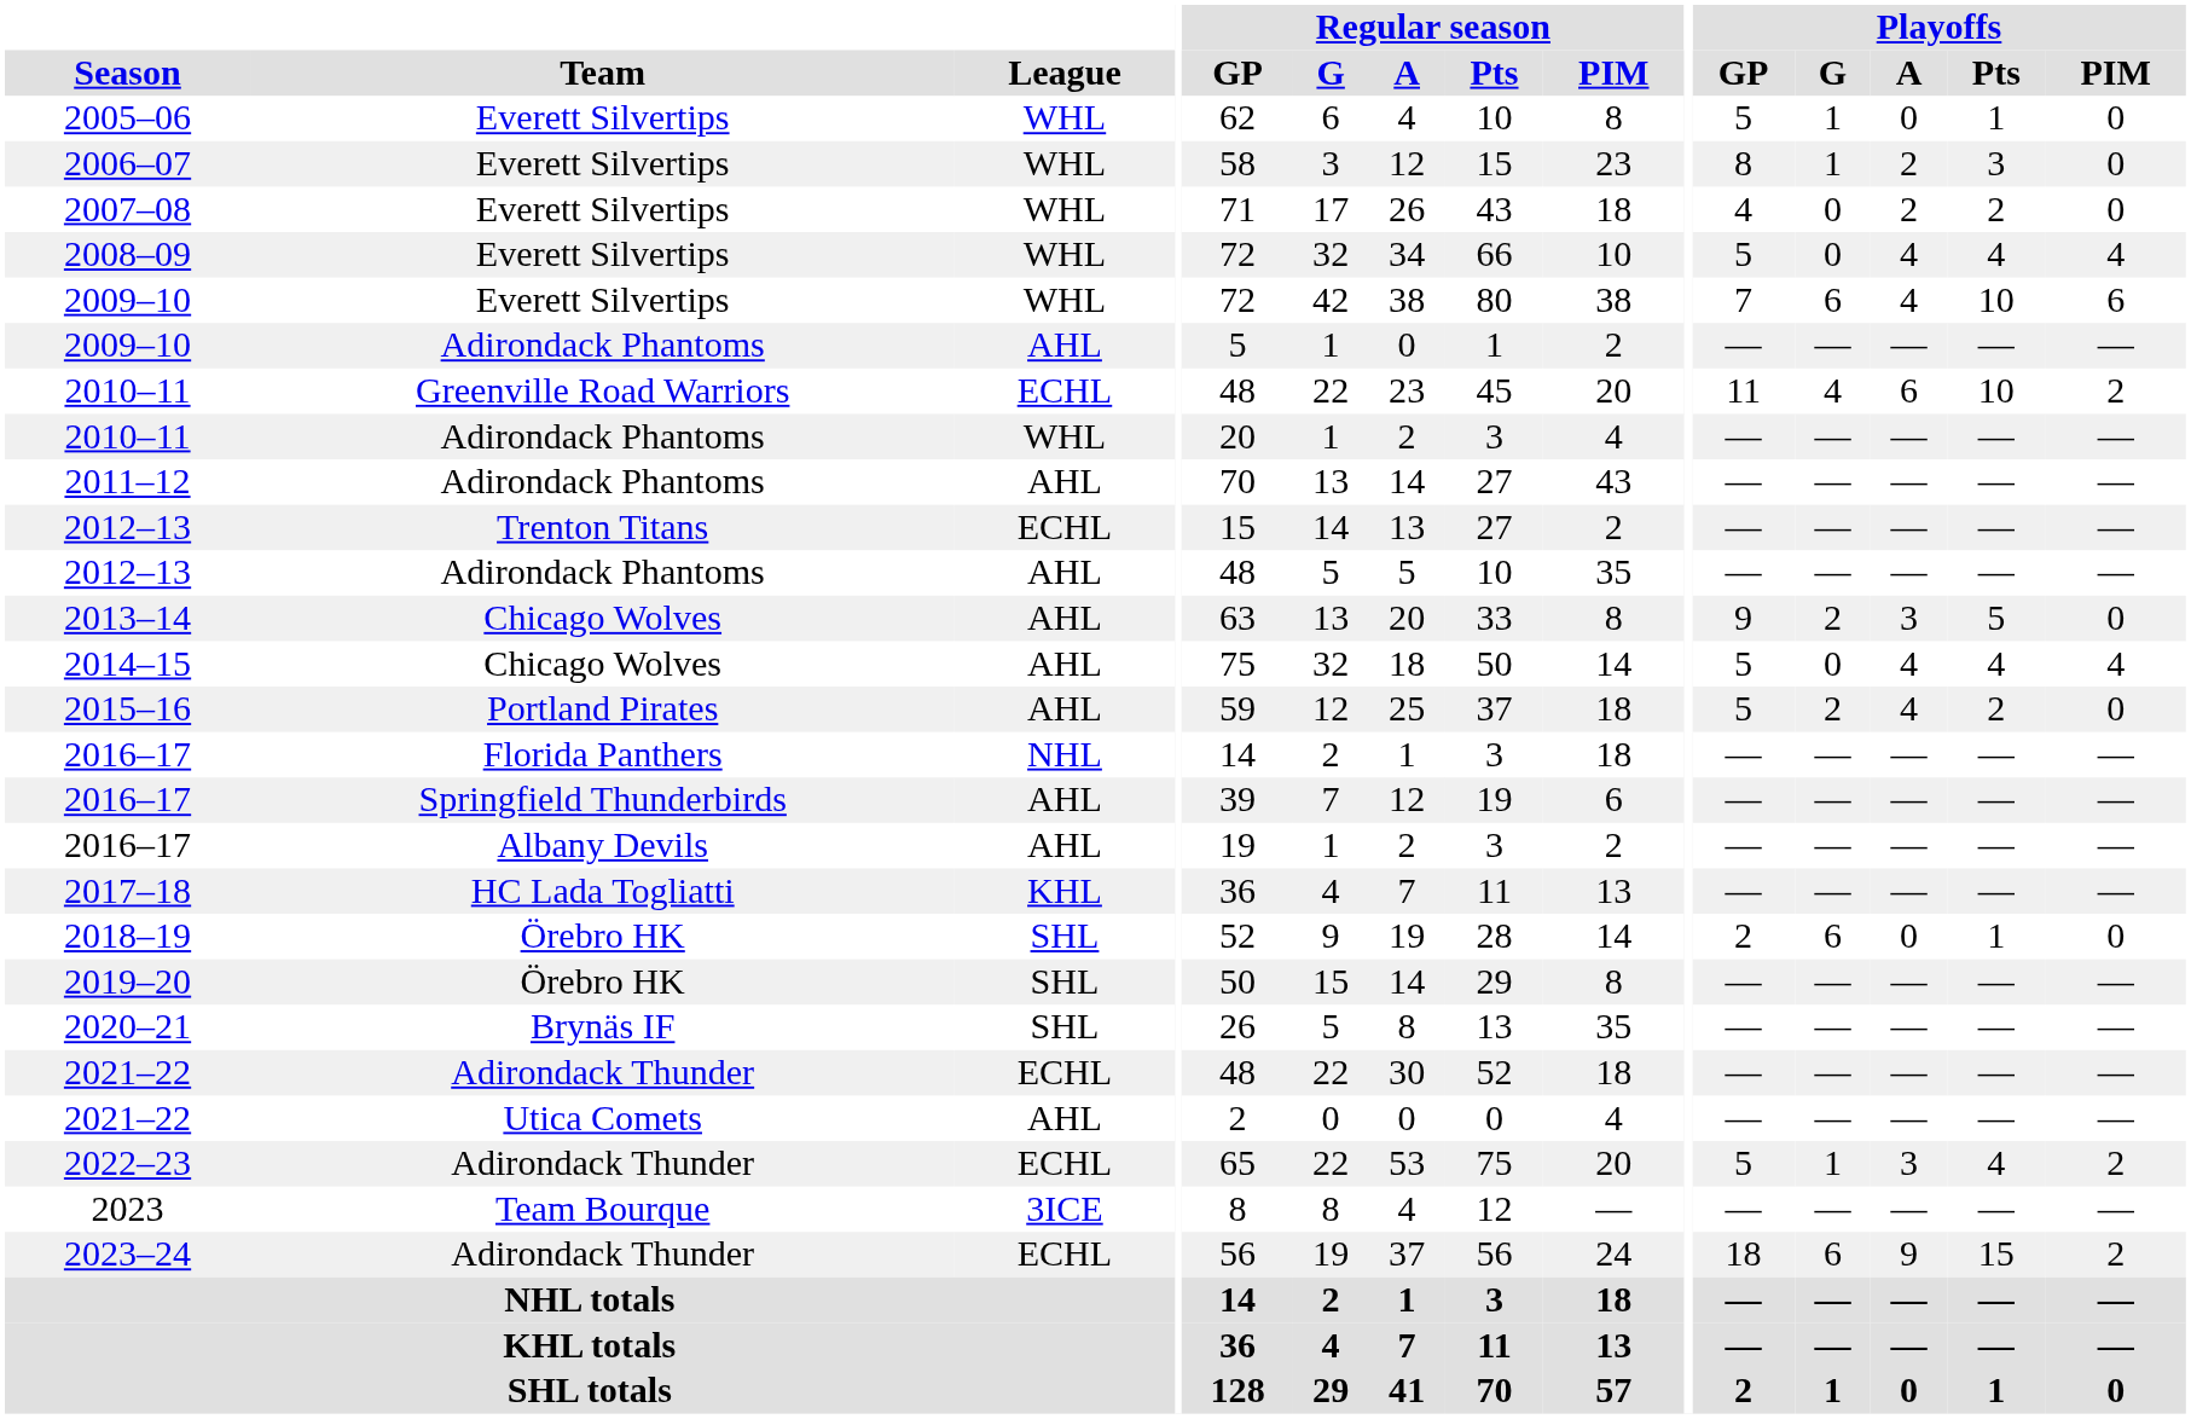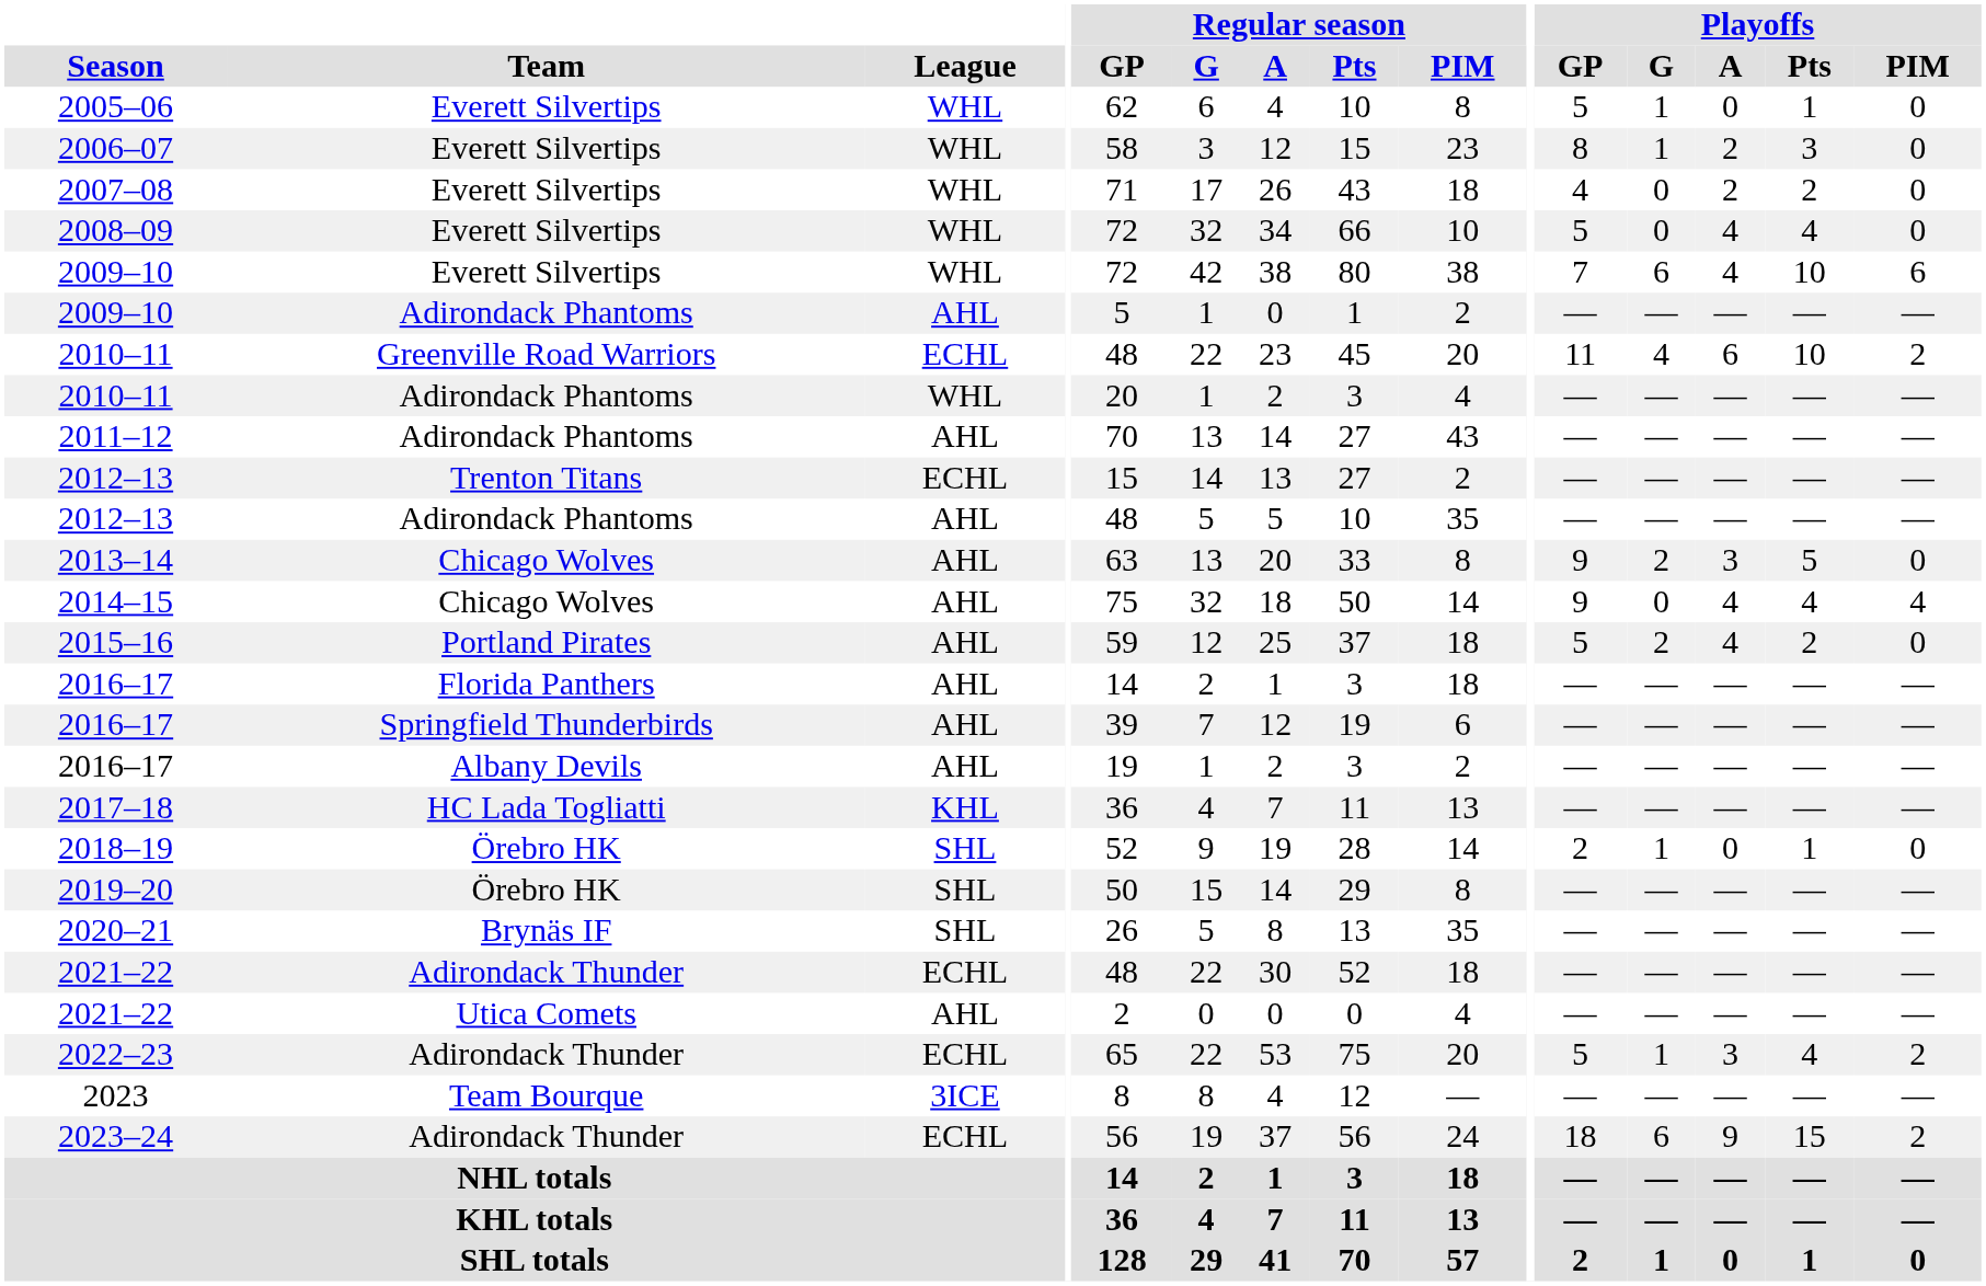2008–09 | Playoffs / PIM: 4 -> 0
2014–15 | Playoffs / GP: 5 -> 9
2016–17 / Florida Panthers | League: NHL -> AHL
2018–19 | Playoffs / G: 6 -> 1
